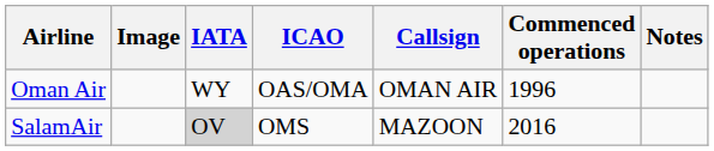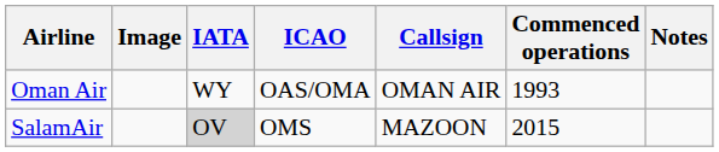Oman Air | Commenced operations: 1996 -> 1993
SalamAir | Commenced operations: 2016 -> 2015
